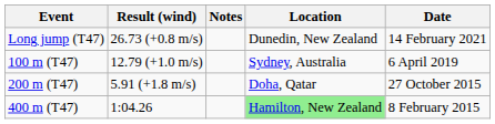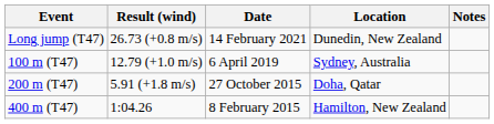columns swapped: Date <-> Notes
400 m (T47) | Location: lightgreen background -> no background
